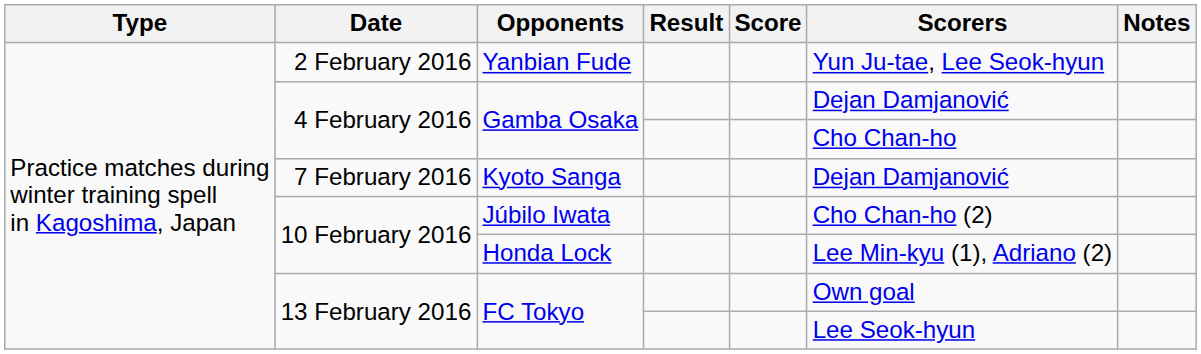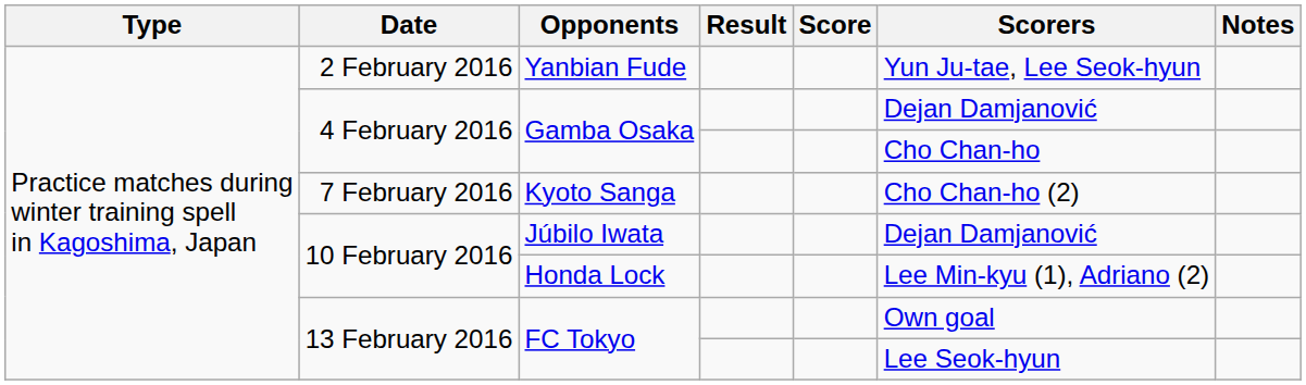Kyoto Sanga | Scorers: Dejan Damjanović -> Cho Chan-ho (2)
Júbilo Iwata | Scorers: Cho Chan-ho (2) -> Dejan Damjanović
